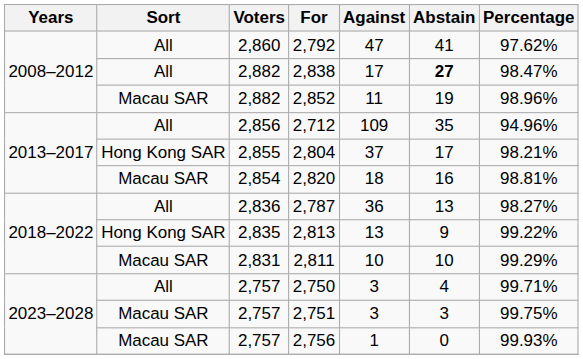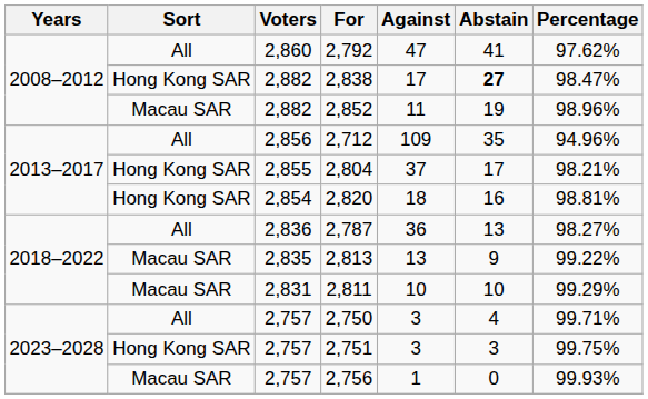2,838 | Sort: All -> Hong Kong SAR
2,820 | Sort: Macau SAR -> Hong Kong SAR
2,813 | Sort: Hong Kong SAR -> Macau SAR
2,751 | Sort: Macau SAR -> Hong Kong SAR
